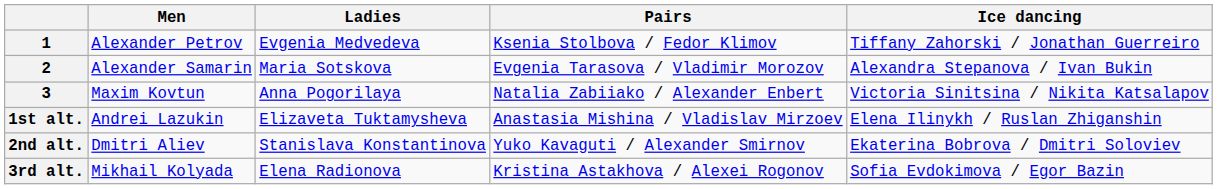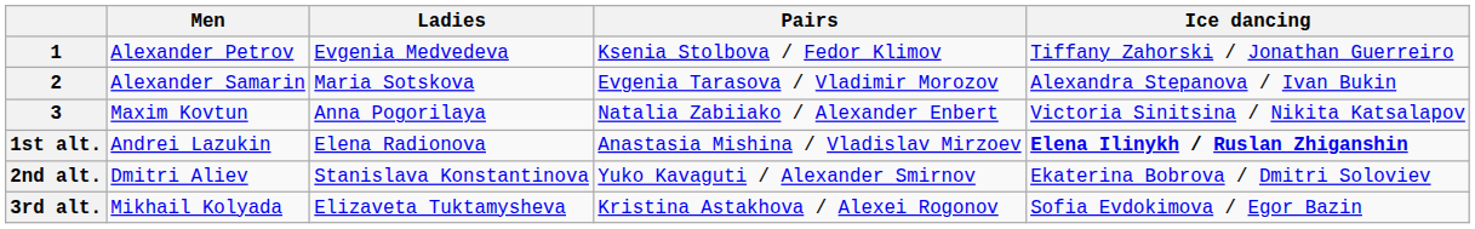1st alt. | Ladies: Elizaveta Tuktamysheva -> Elena Radionova
1st alt. | Ice dancing: normal -> bold
3rd alt. | Ladies: Elena Radionova -> Elizaveta Tuktamysheva
